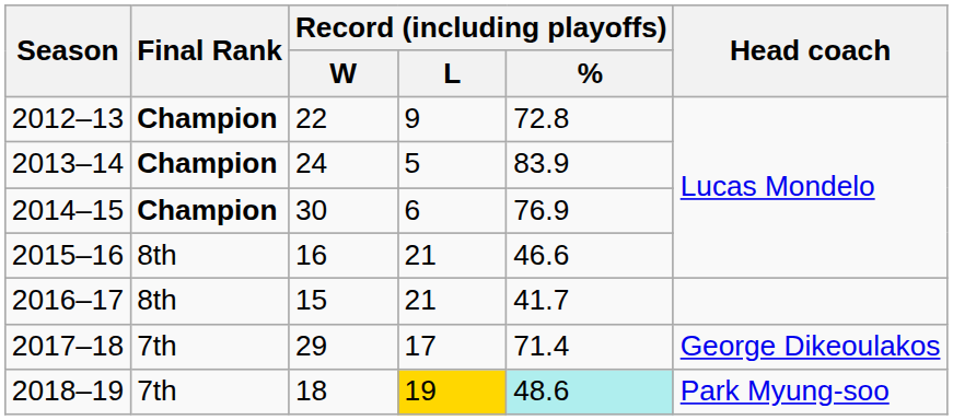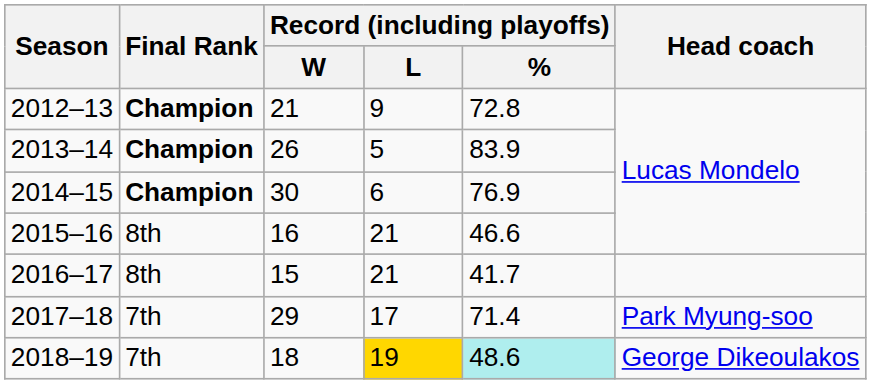2012–13 | Record (including playoffs) / W: 22 -> 21
2013–14 | Record (including playoffs) / W: 24 -> 26
2017–18 | Head coach: George Dikeoulakos -> Park Myung-soo
2018–19 | Head coach: Park Myung-soo -> George Dikeoulakos
